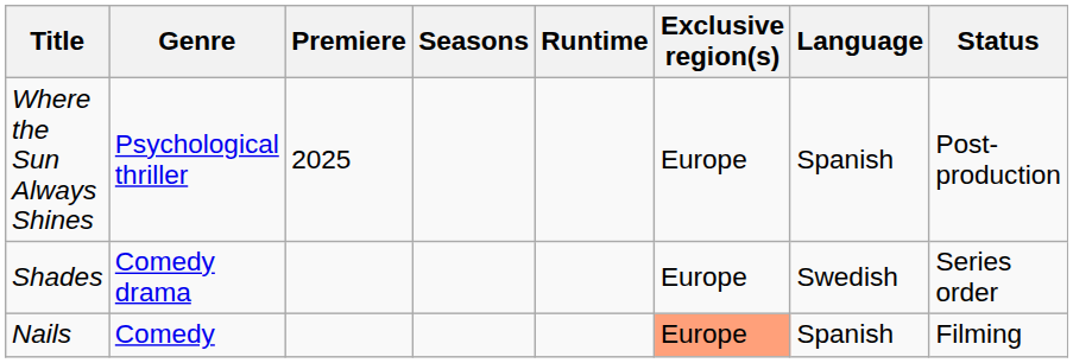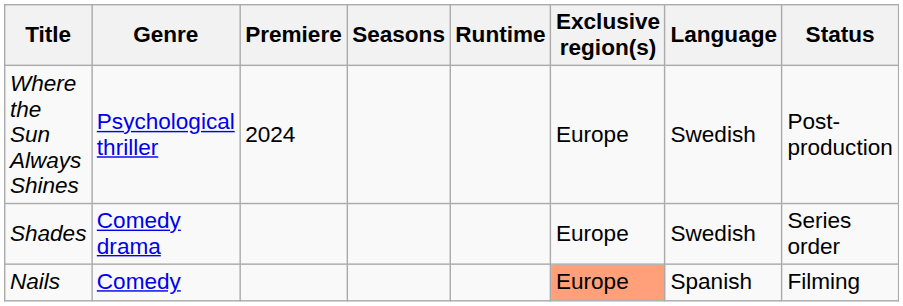Where the Sun Always Shines | Premiere: 2025 -> 2024
Where the Sun Always Shines | Language: Spanish -> Swedish
